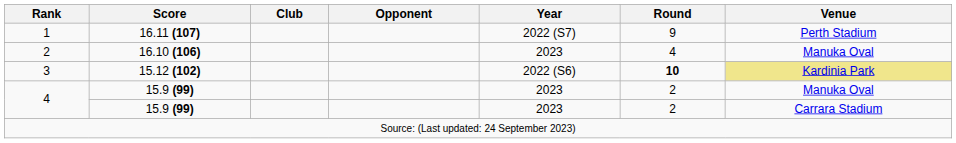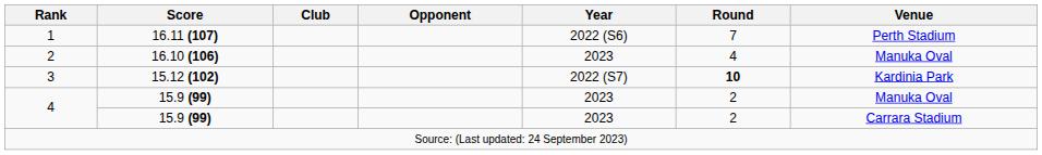1 | Year: 2022 (S7) -> 2022 (S6)
1 | Round: 9 -> 7
3 | Year: 2022 (S6) -> 2022 (S7)
3 | Venue: khaki background -> no background
